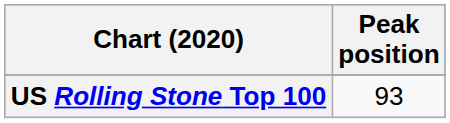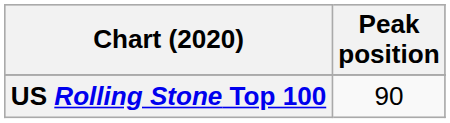US Rolling Stone Top 100 | Peak position: 93 -> 90
